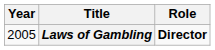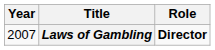Laws of Gambling | Year: 2005 -> 2007
